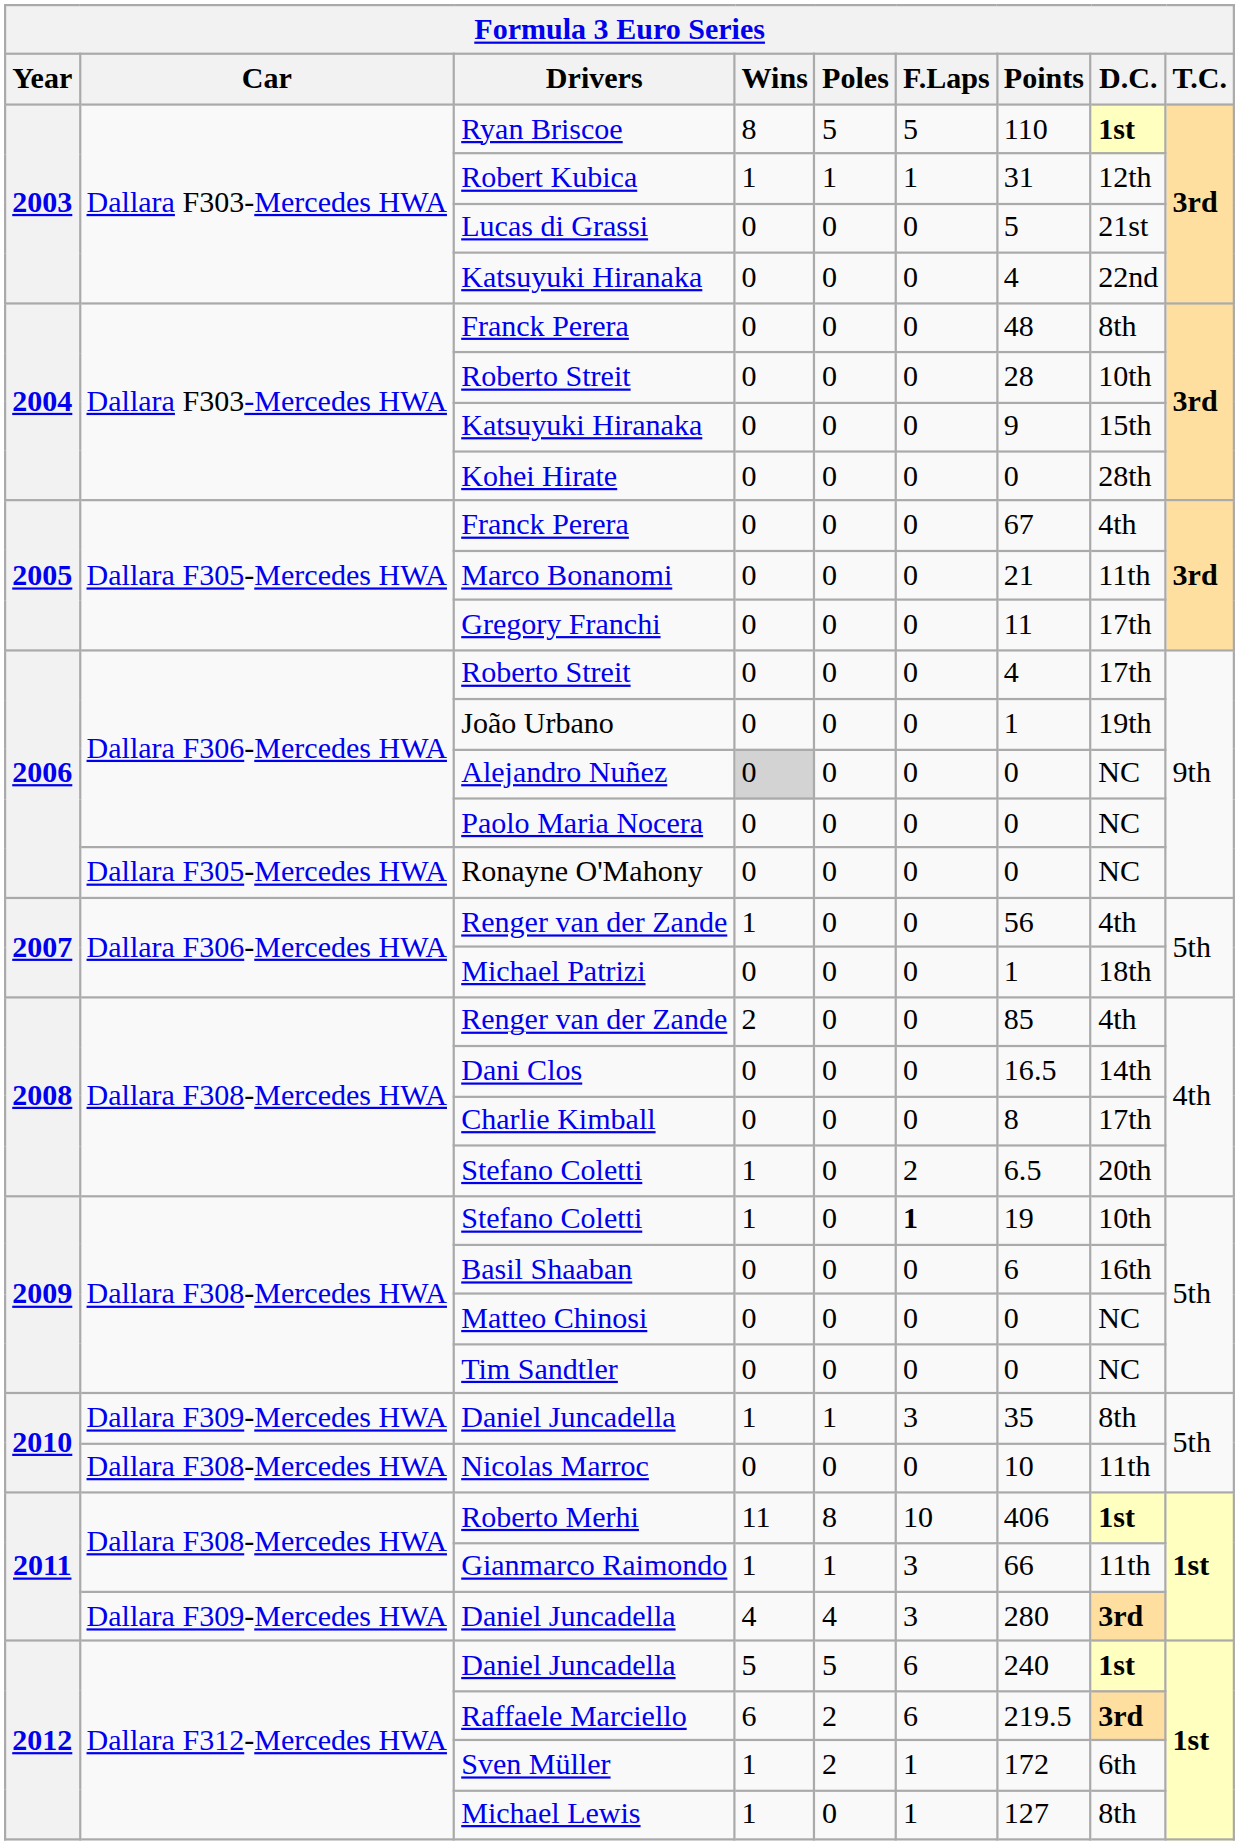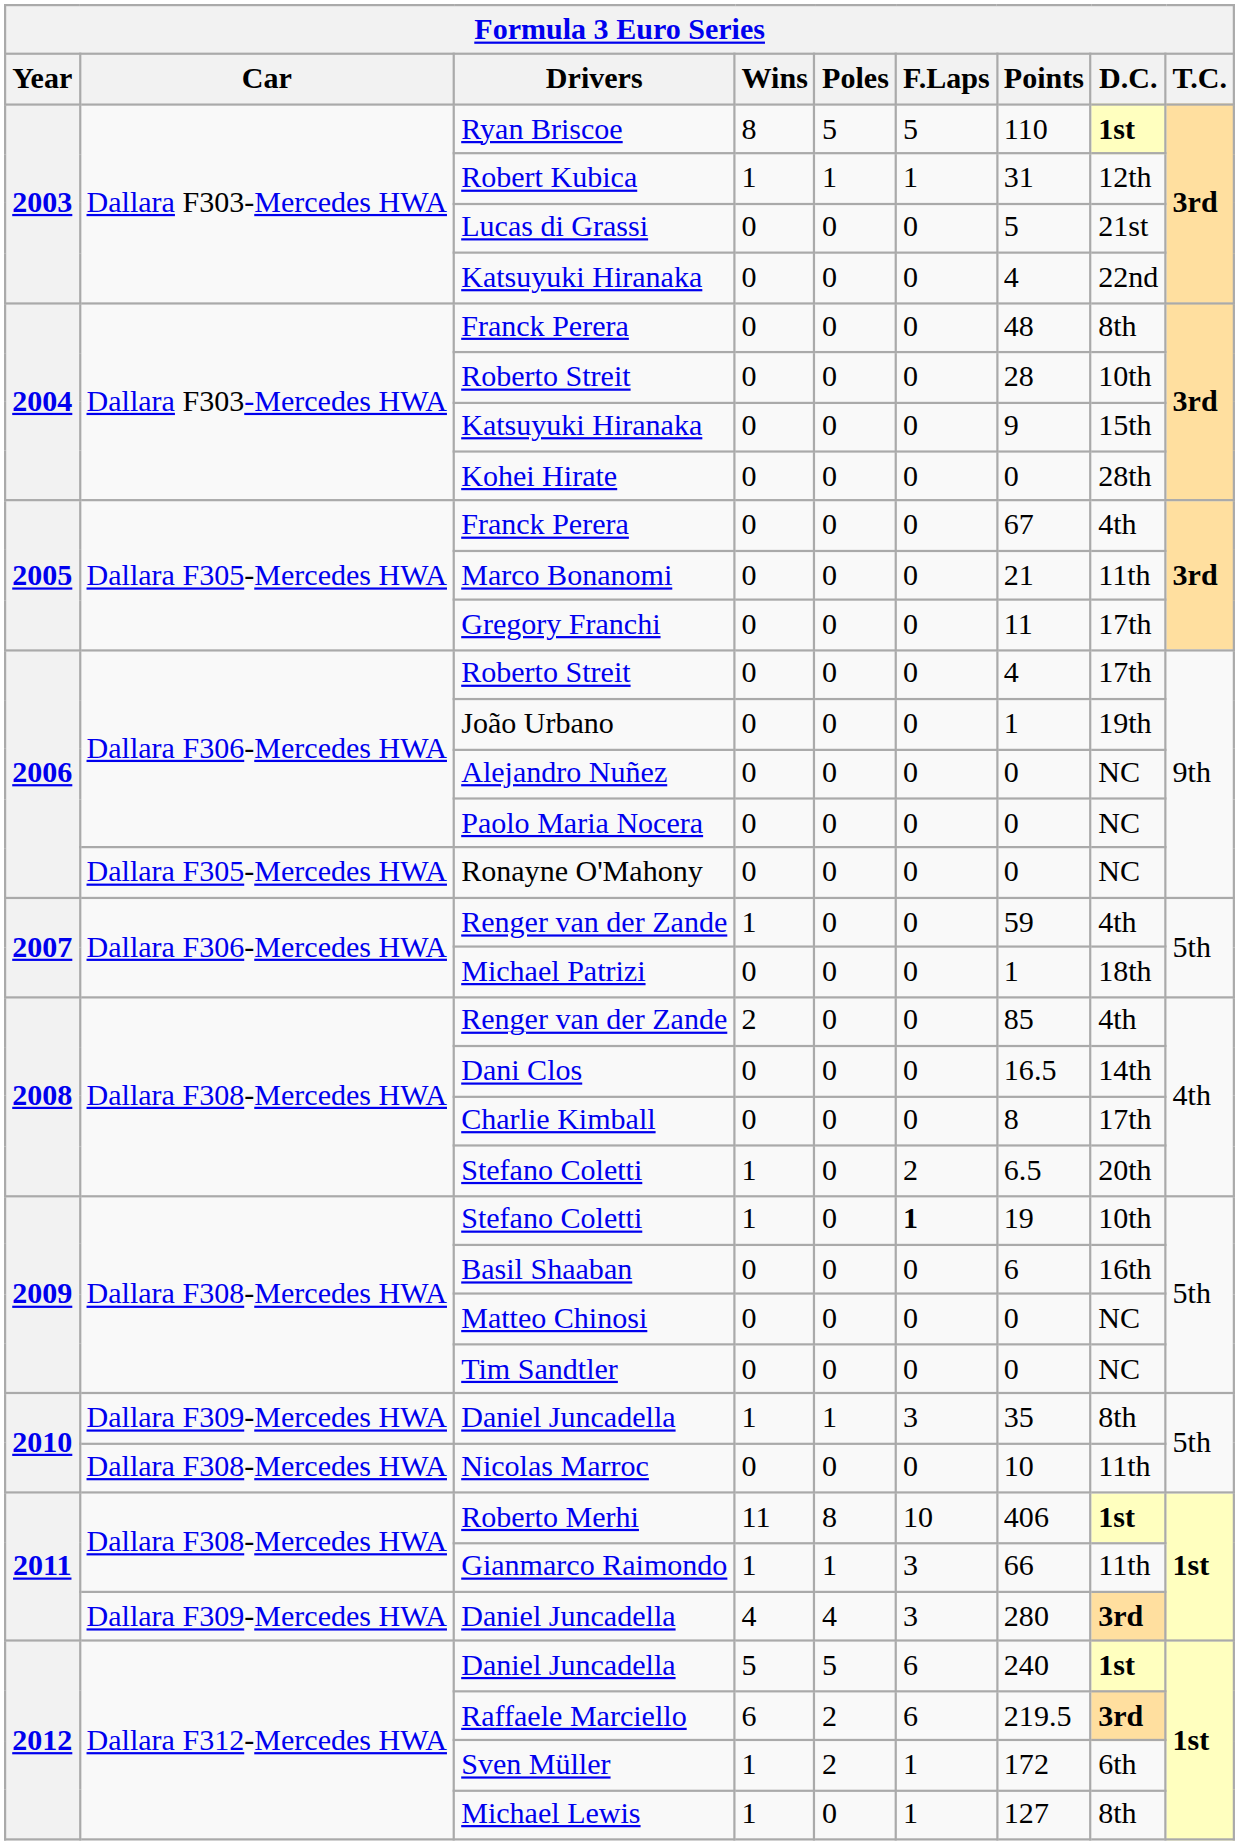Alejandro Nuñez | Wins: lightgrey background -> no background
2007 / Renger van der Zande | Points: 56 -> 59
